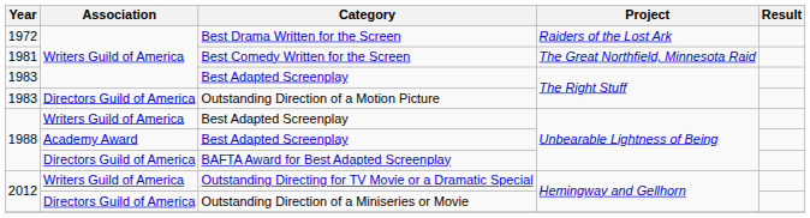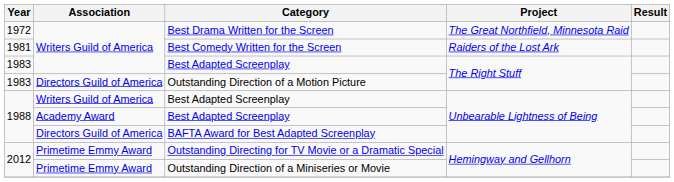Best Drama Written for the Screen | Project: Raiders of the Lost Ark -> The Great Northfield, Minnesota Raid
Best Comedy Written for the Screen | Project: The Great Northfield, Minnesota Raid -> Raiders of the Lost Ark
Outstanding Directing for TV Movie or a Dramatic Special | Association: Writers Guild of America -> Primetime Emmy Award
Outstanding Direction of a Miniseries or Movie | Association: Directors Guild of America -> Primetime Emmy Award
